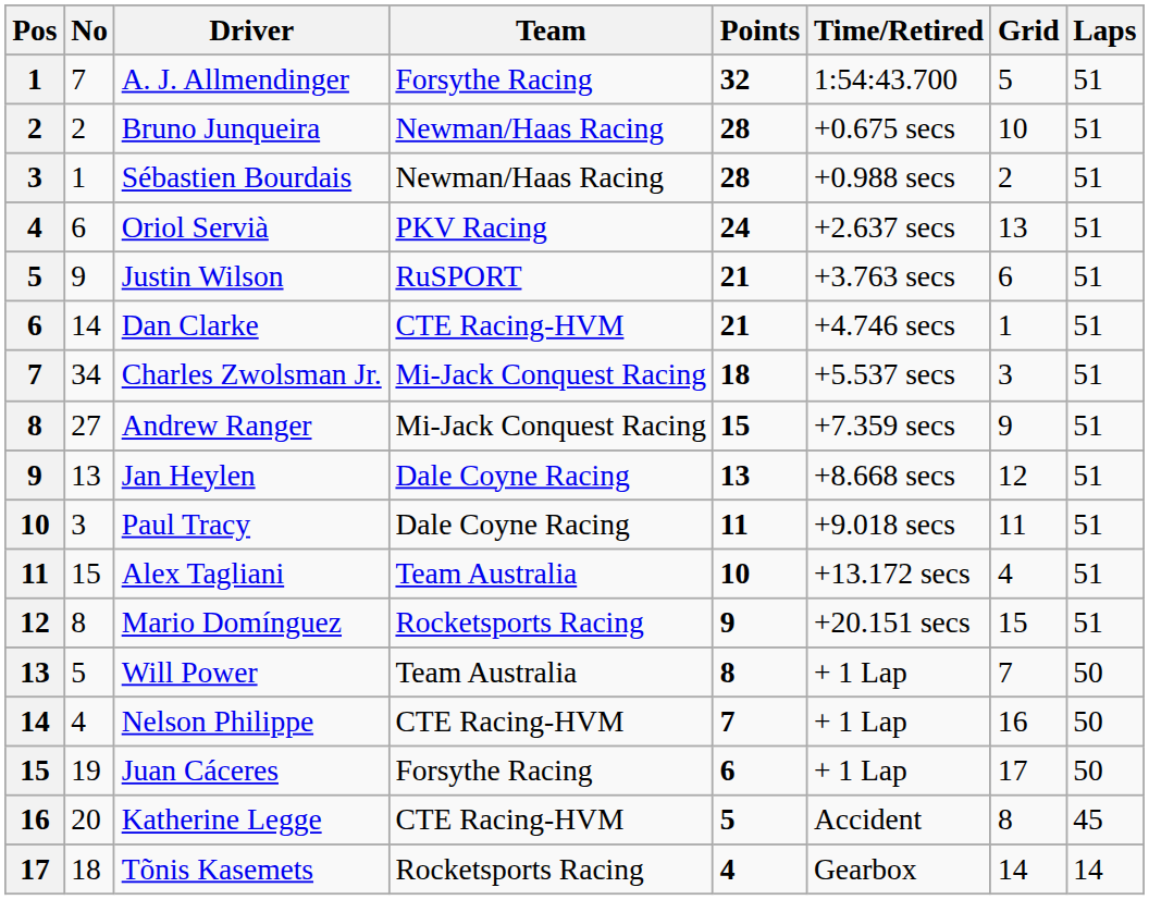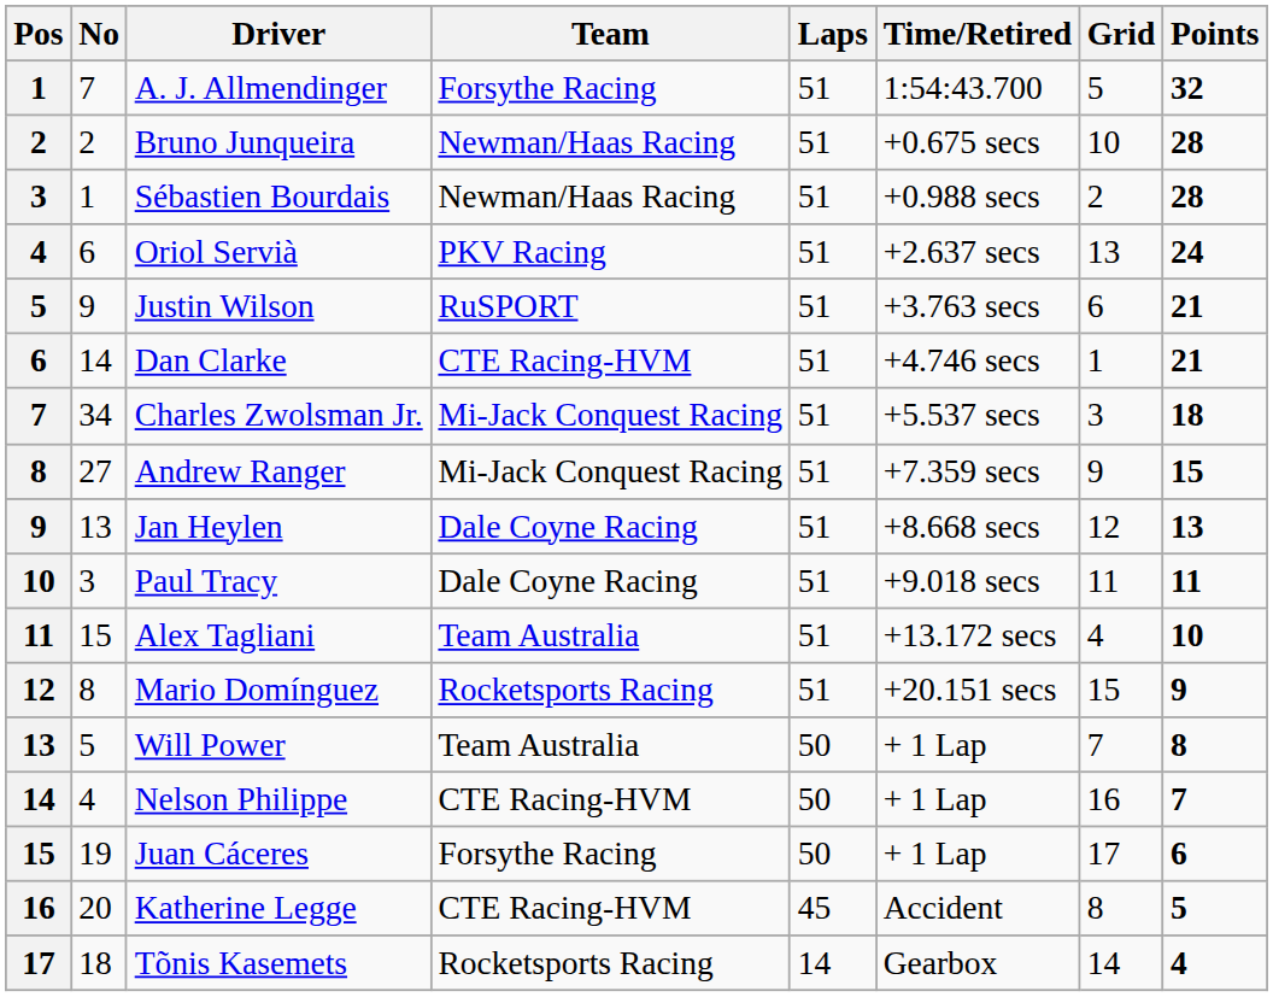columns swapped: Laps <-> Points
